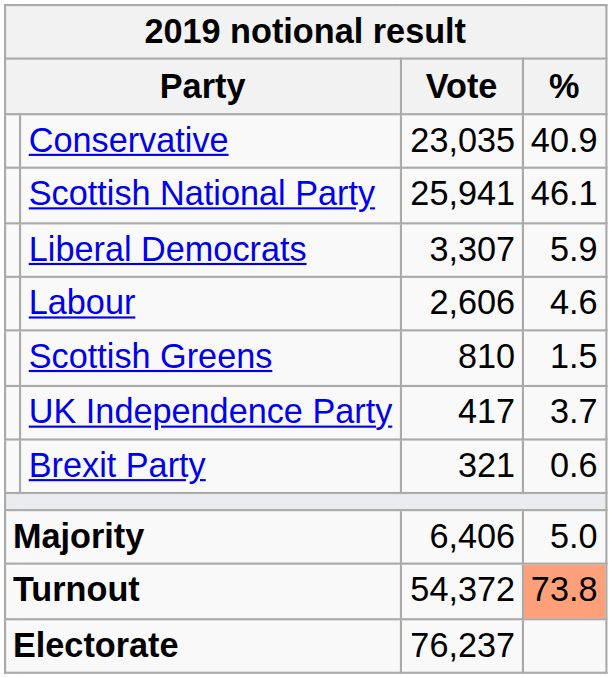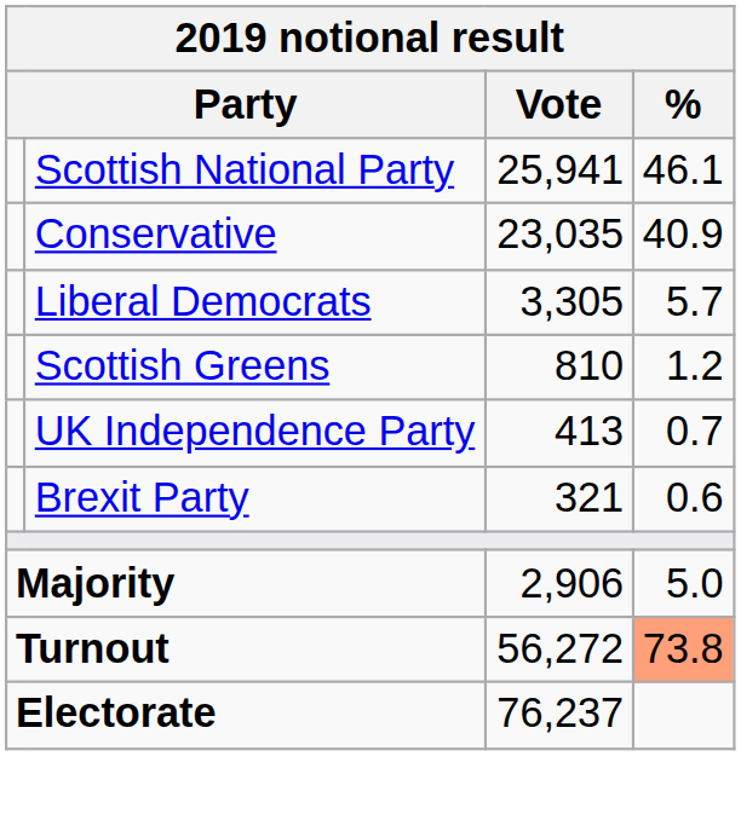rows swapped: Scottish National Party <-> Conservative
Liberal Democrats | Vote: 3,307 -> 3,305
Liberal Democrats | %: 5.9 -> 5.7
- row: Labour | 2,606 | 4.6
Scottish Greens | %: 1.5 -> 1.2
UK Independence Party | Vote: 417 -> 413
UK Independence Party | %: 3.7 -> 0.7
Majority | Vote: 6,406 -> 2,906
Turnout | Vote: 54,372 -> 56,272
